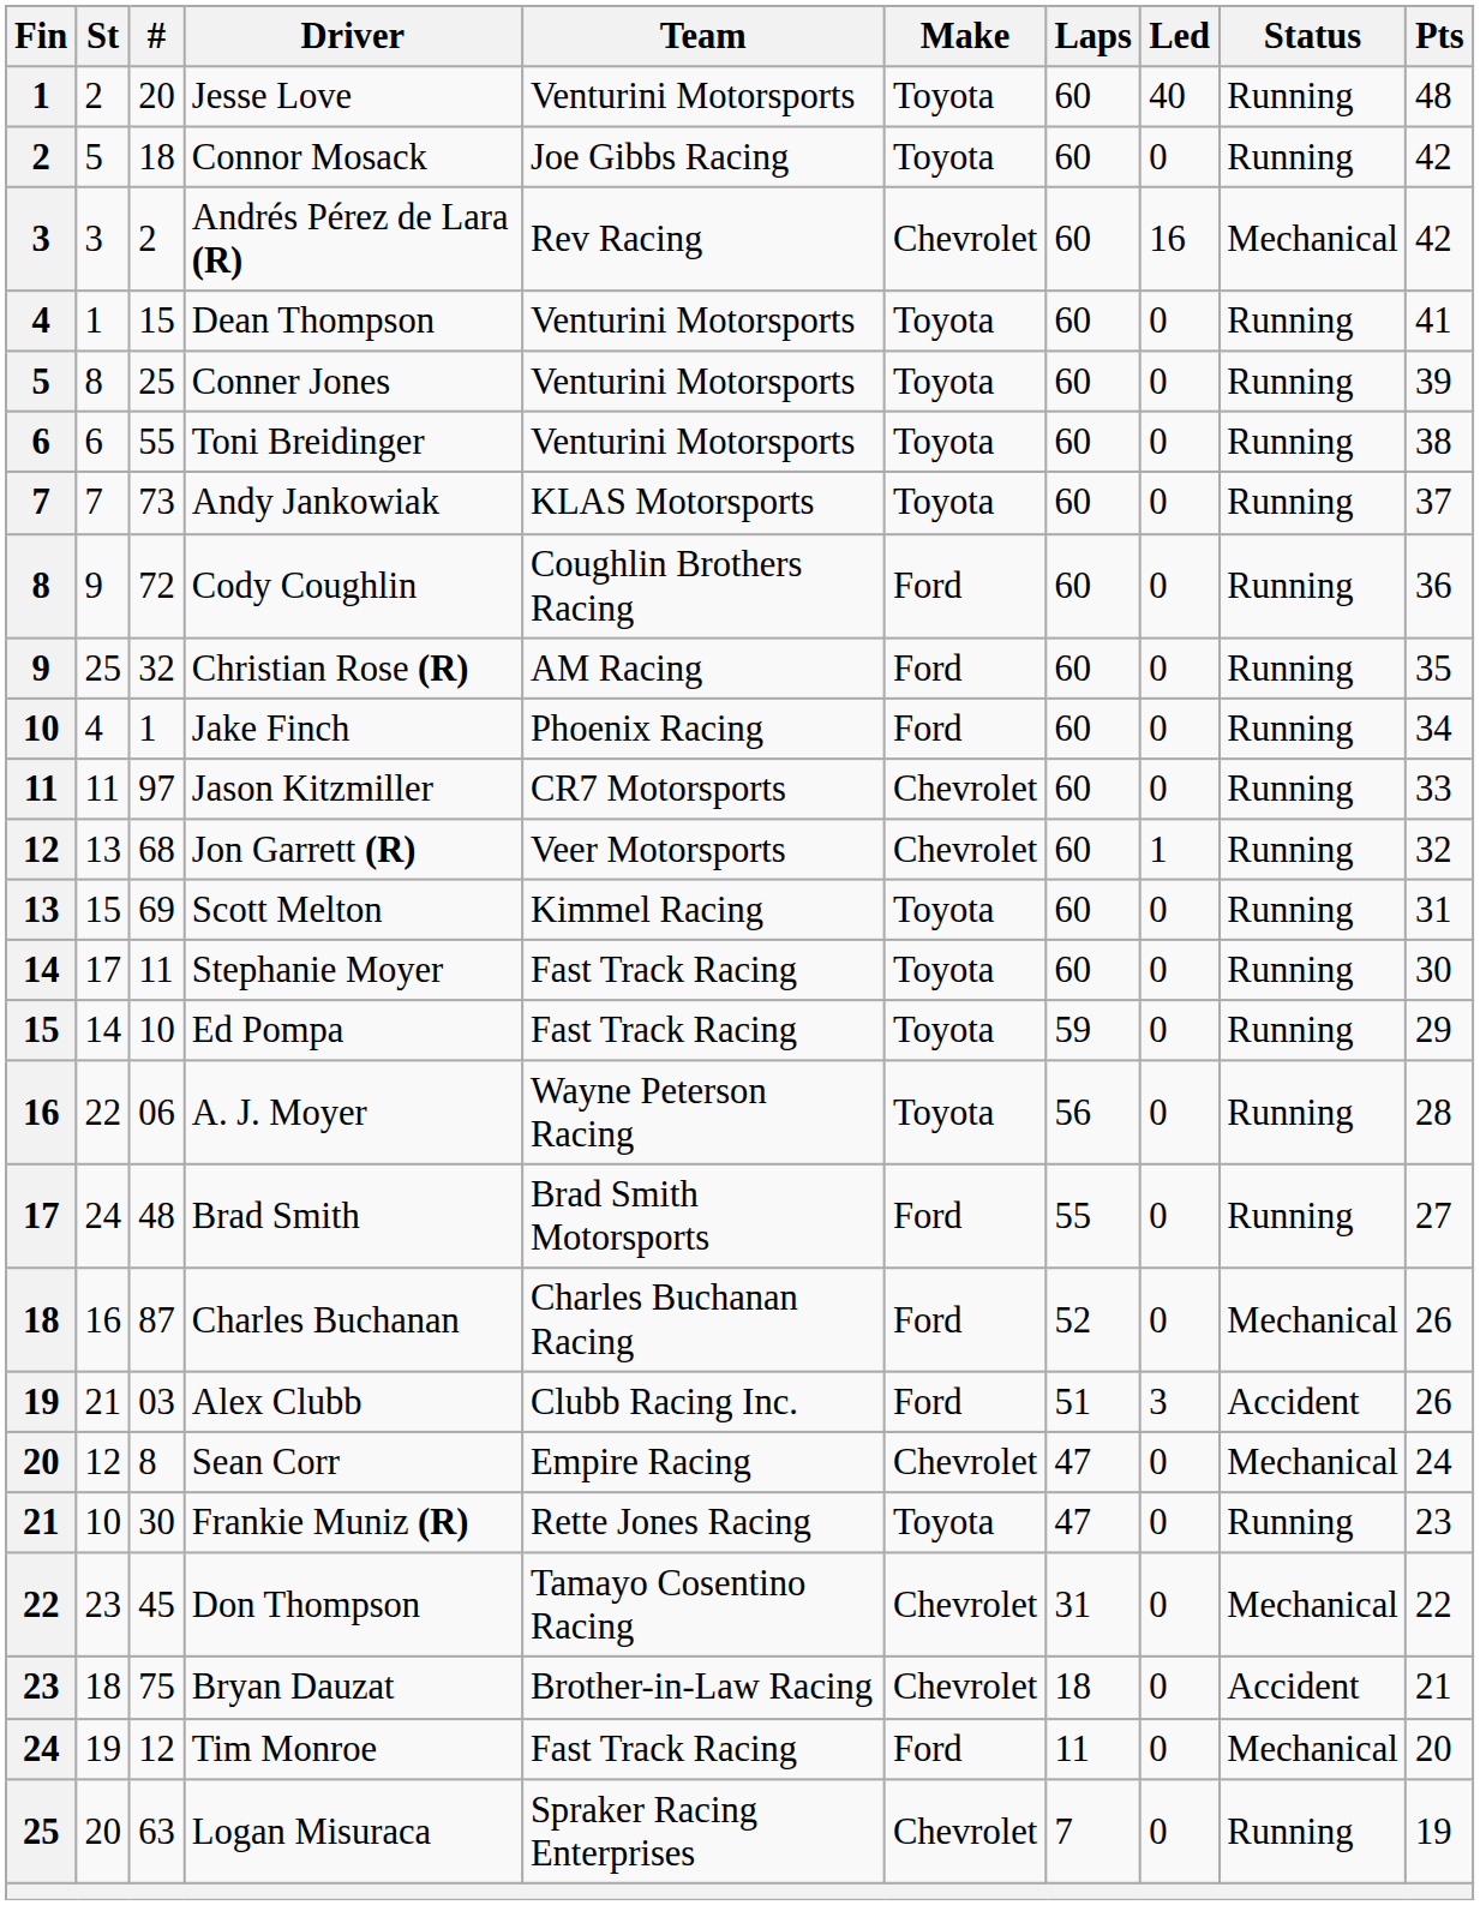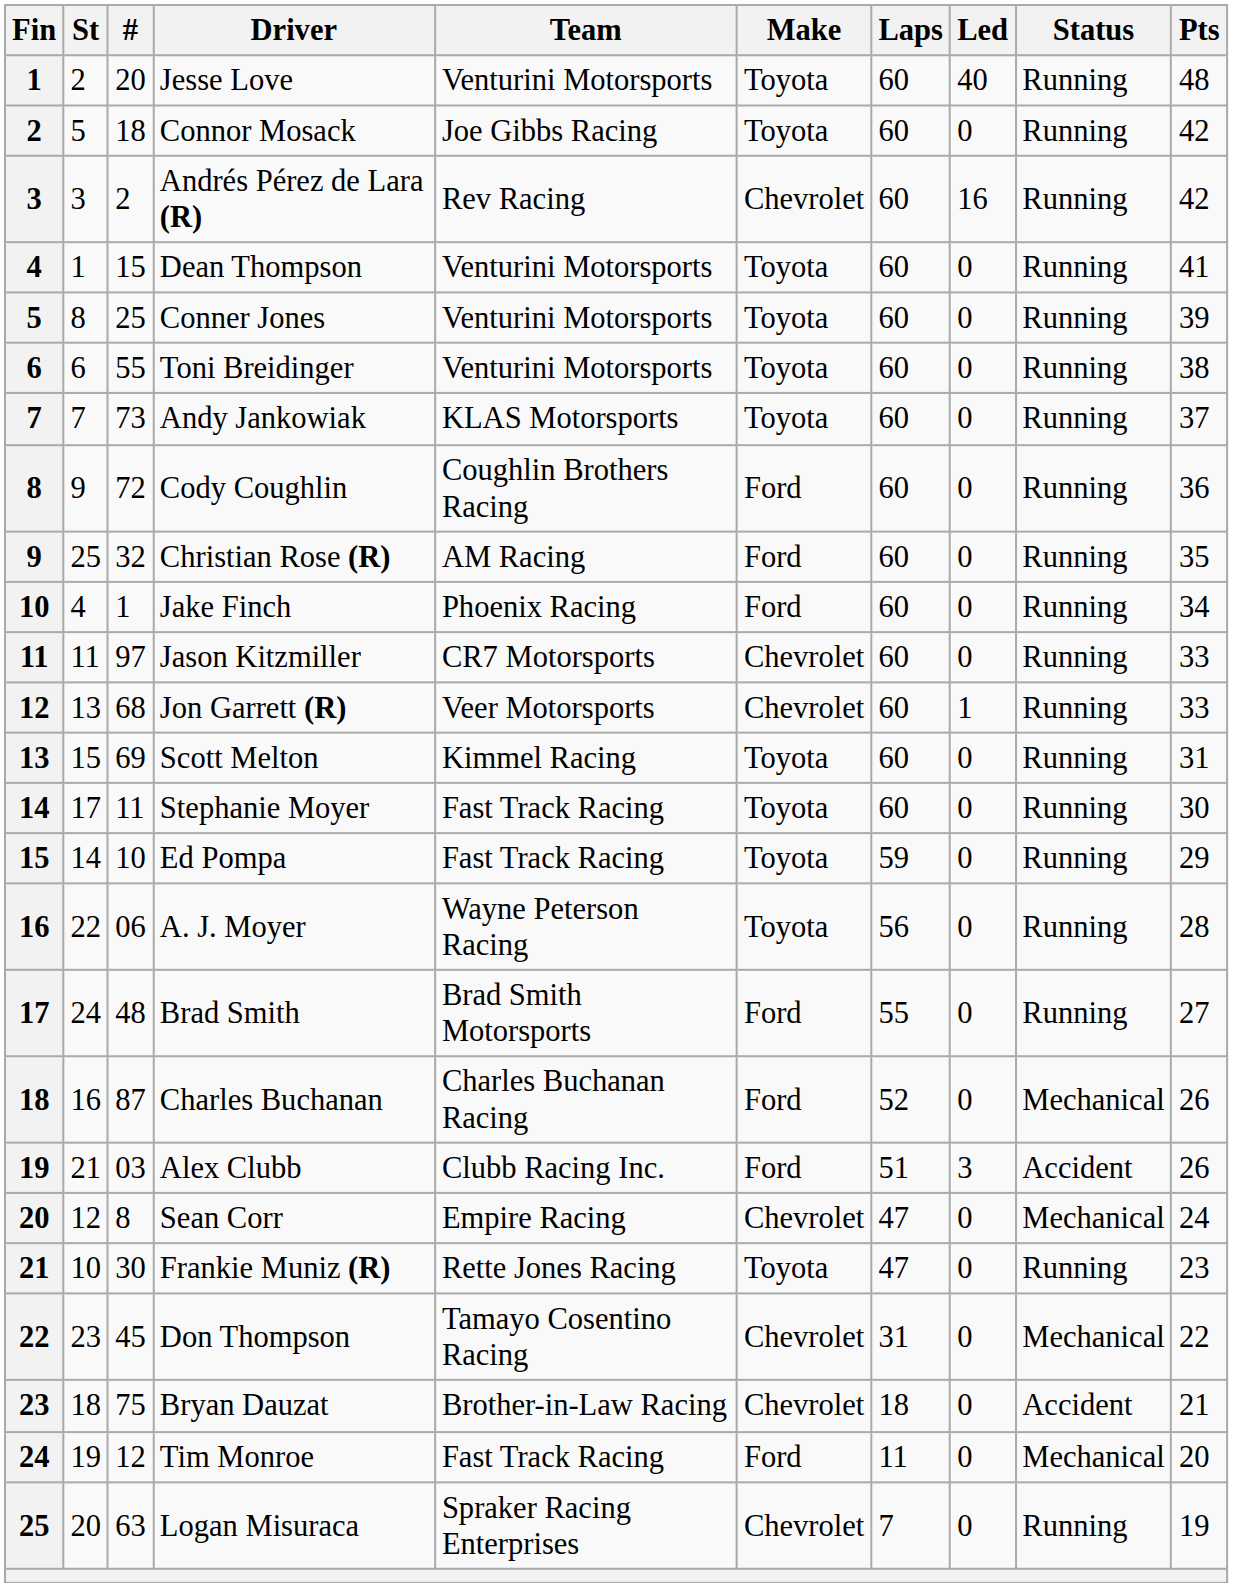Andrés Pérez de Lara (R) | Status: Mechanical -> Running
Jon Garrett (R) | Pts: 32 -> 33
